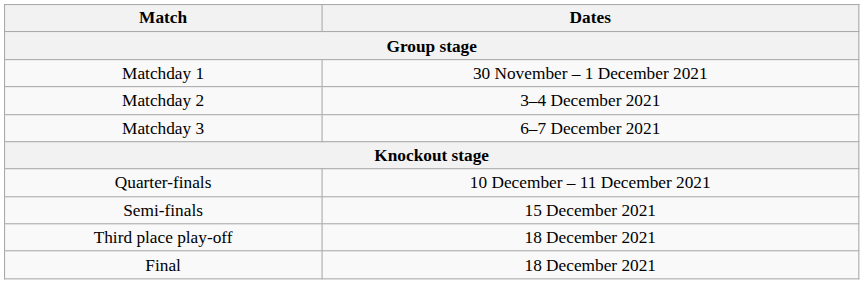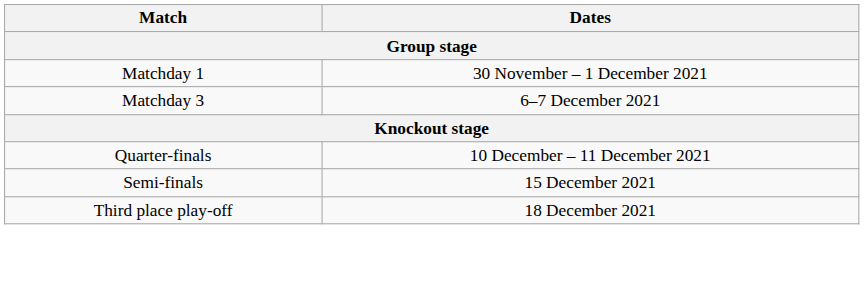- row: Matchday 2 | 3–4 December 2021
- row: Final | 18 December 2021
